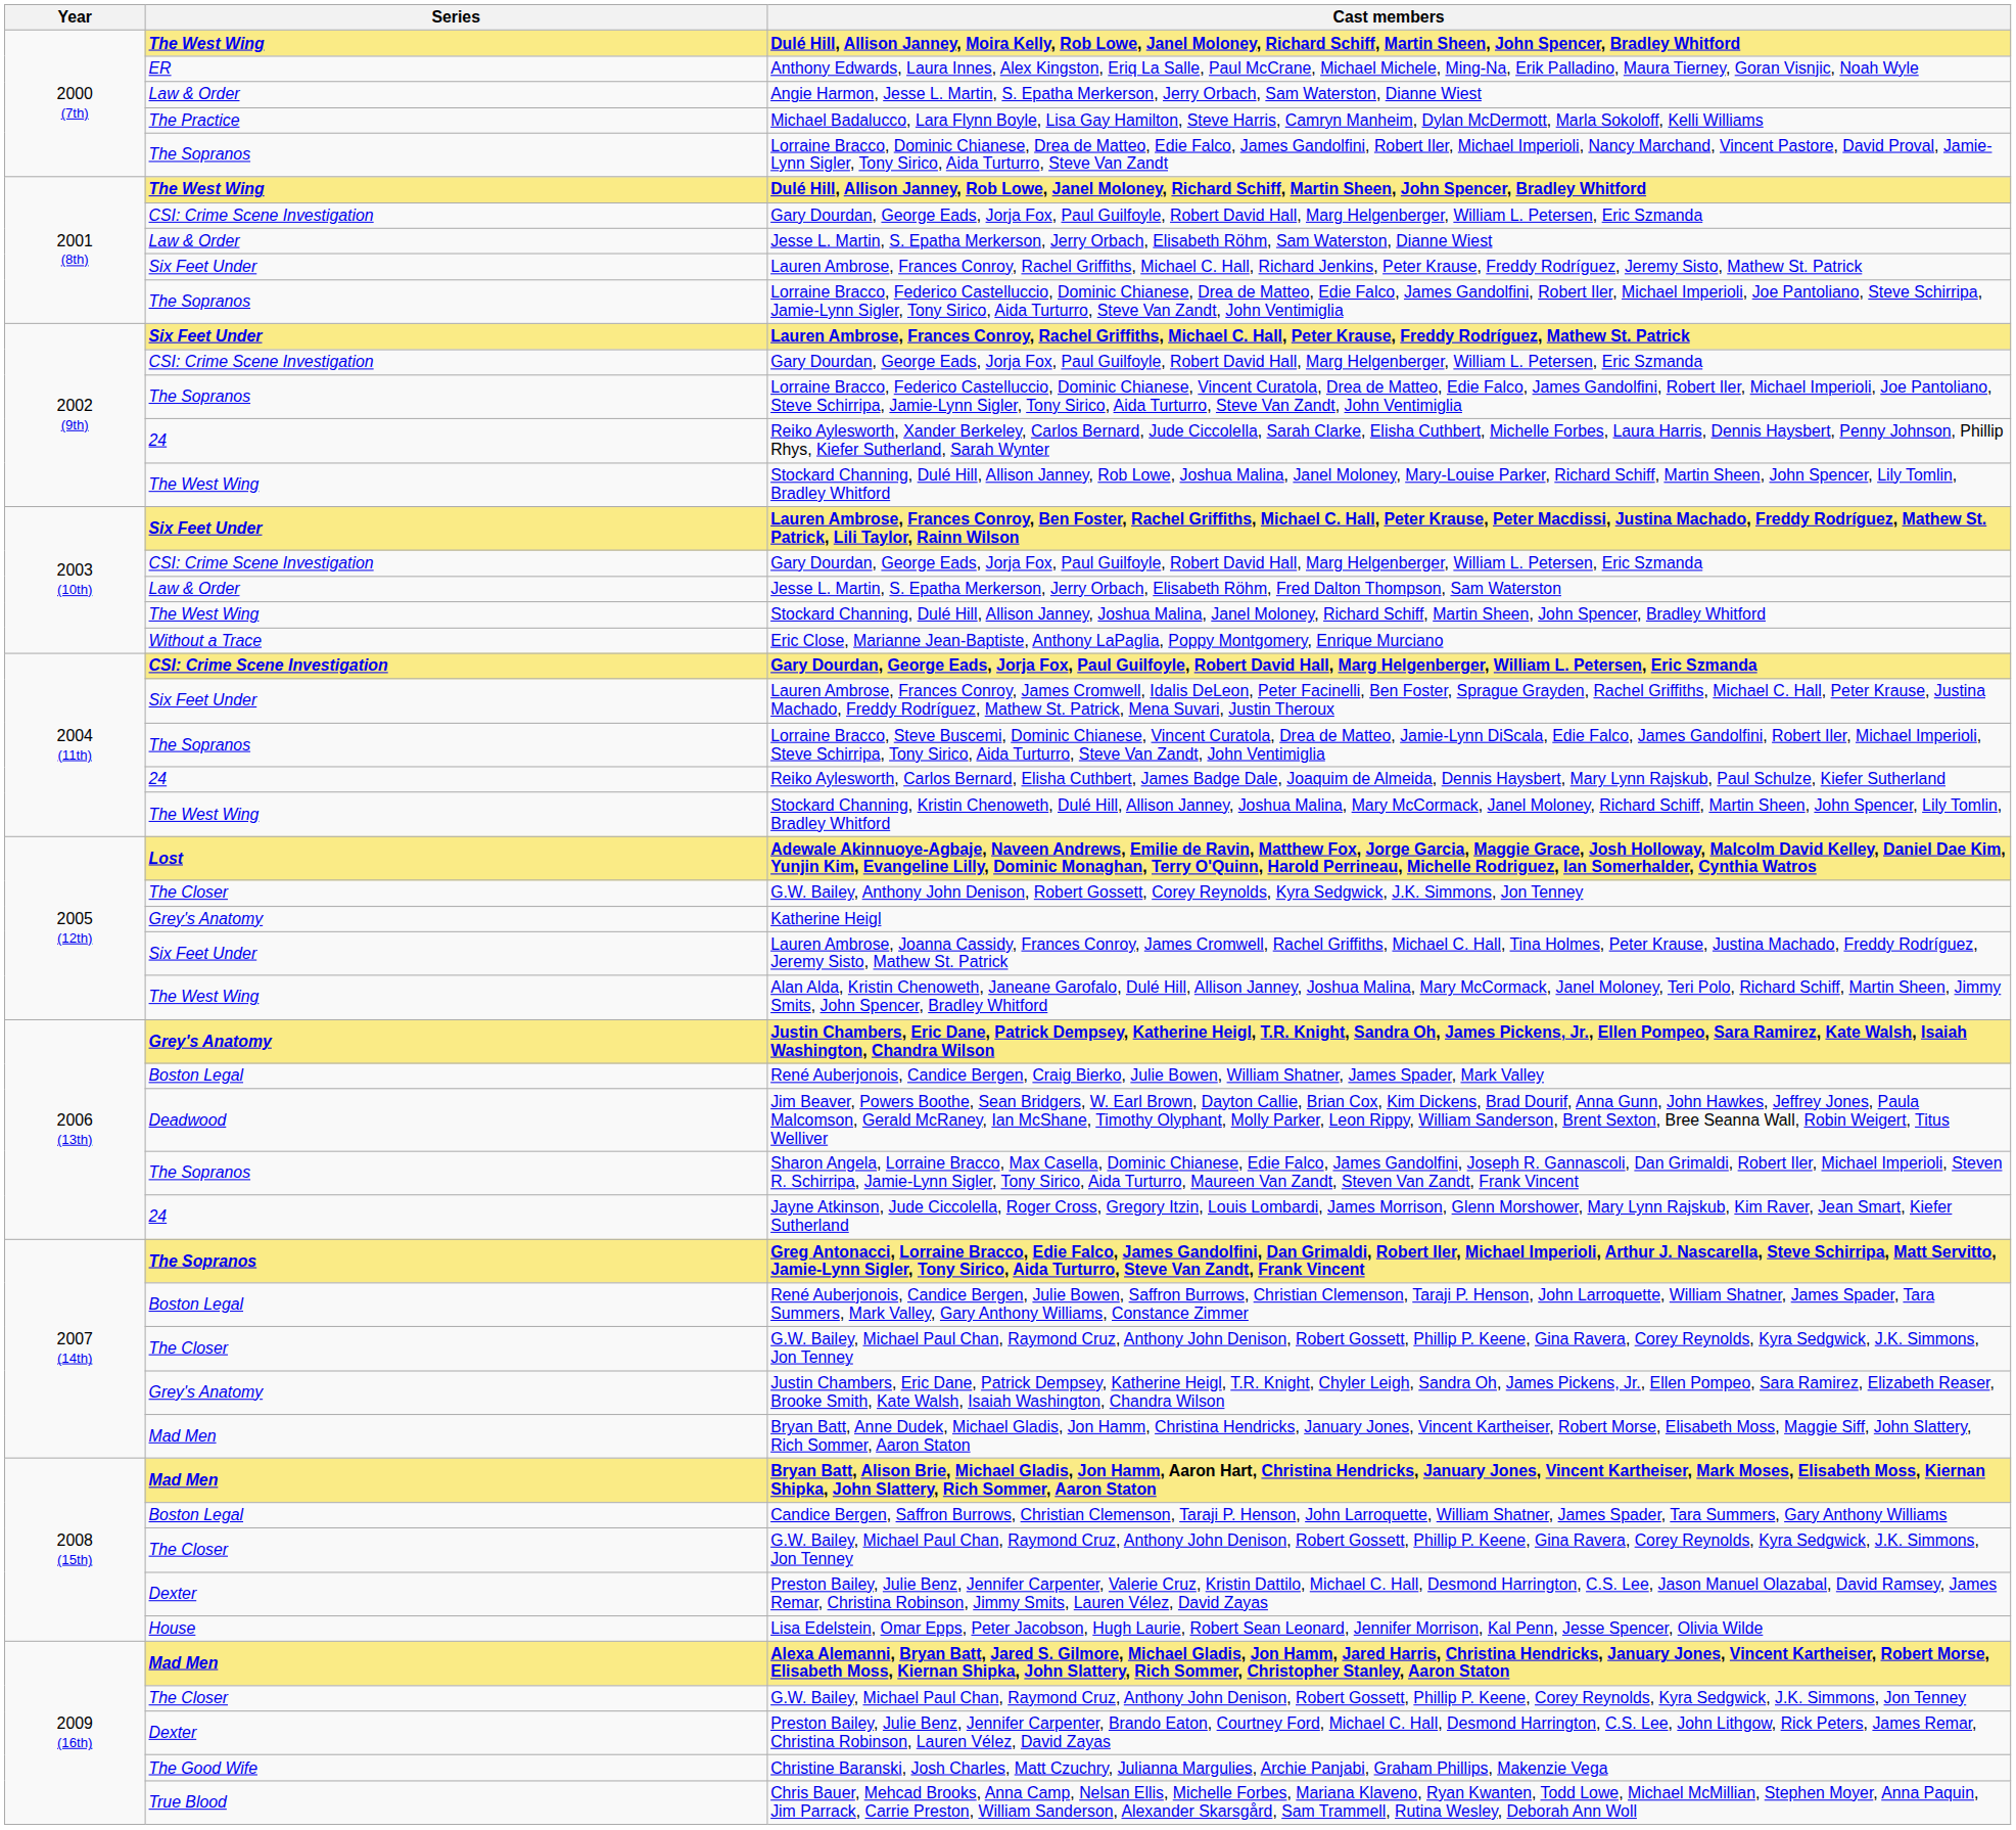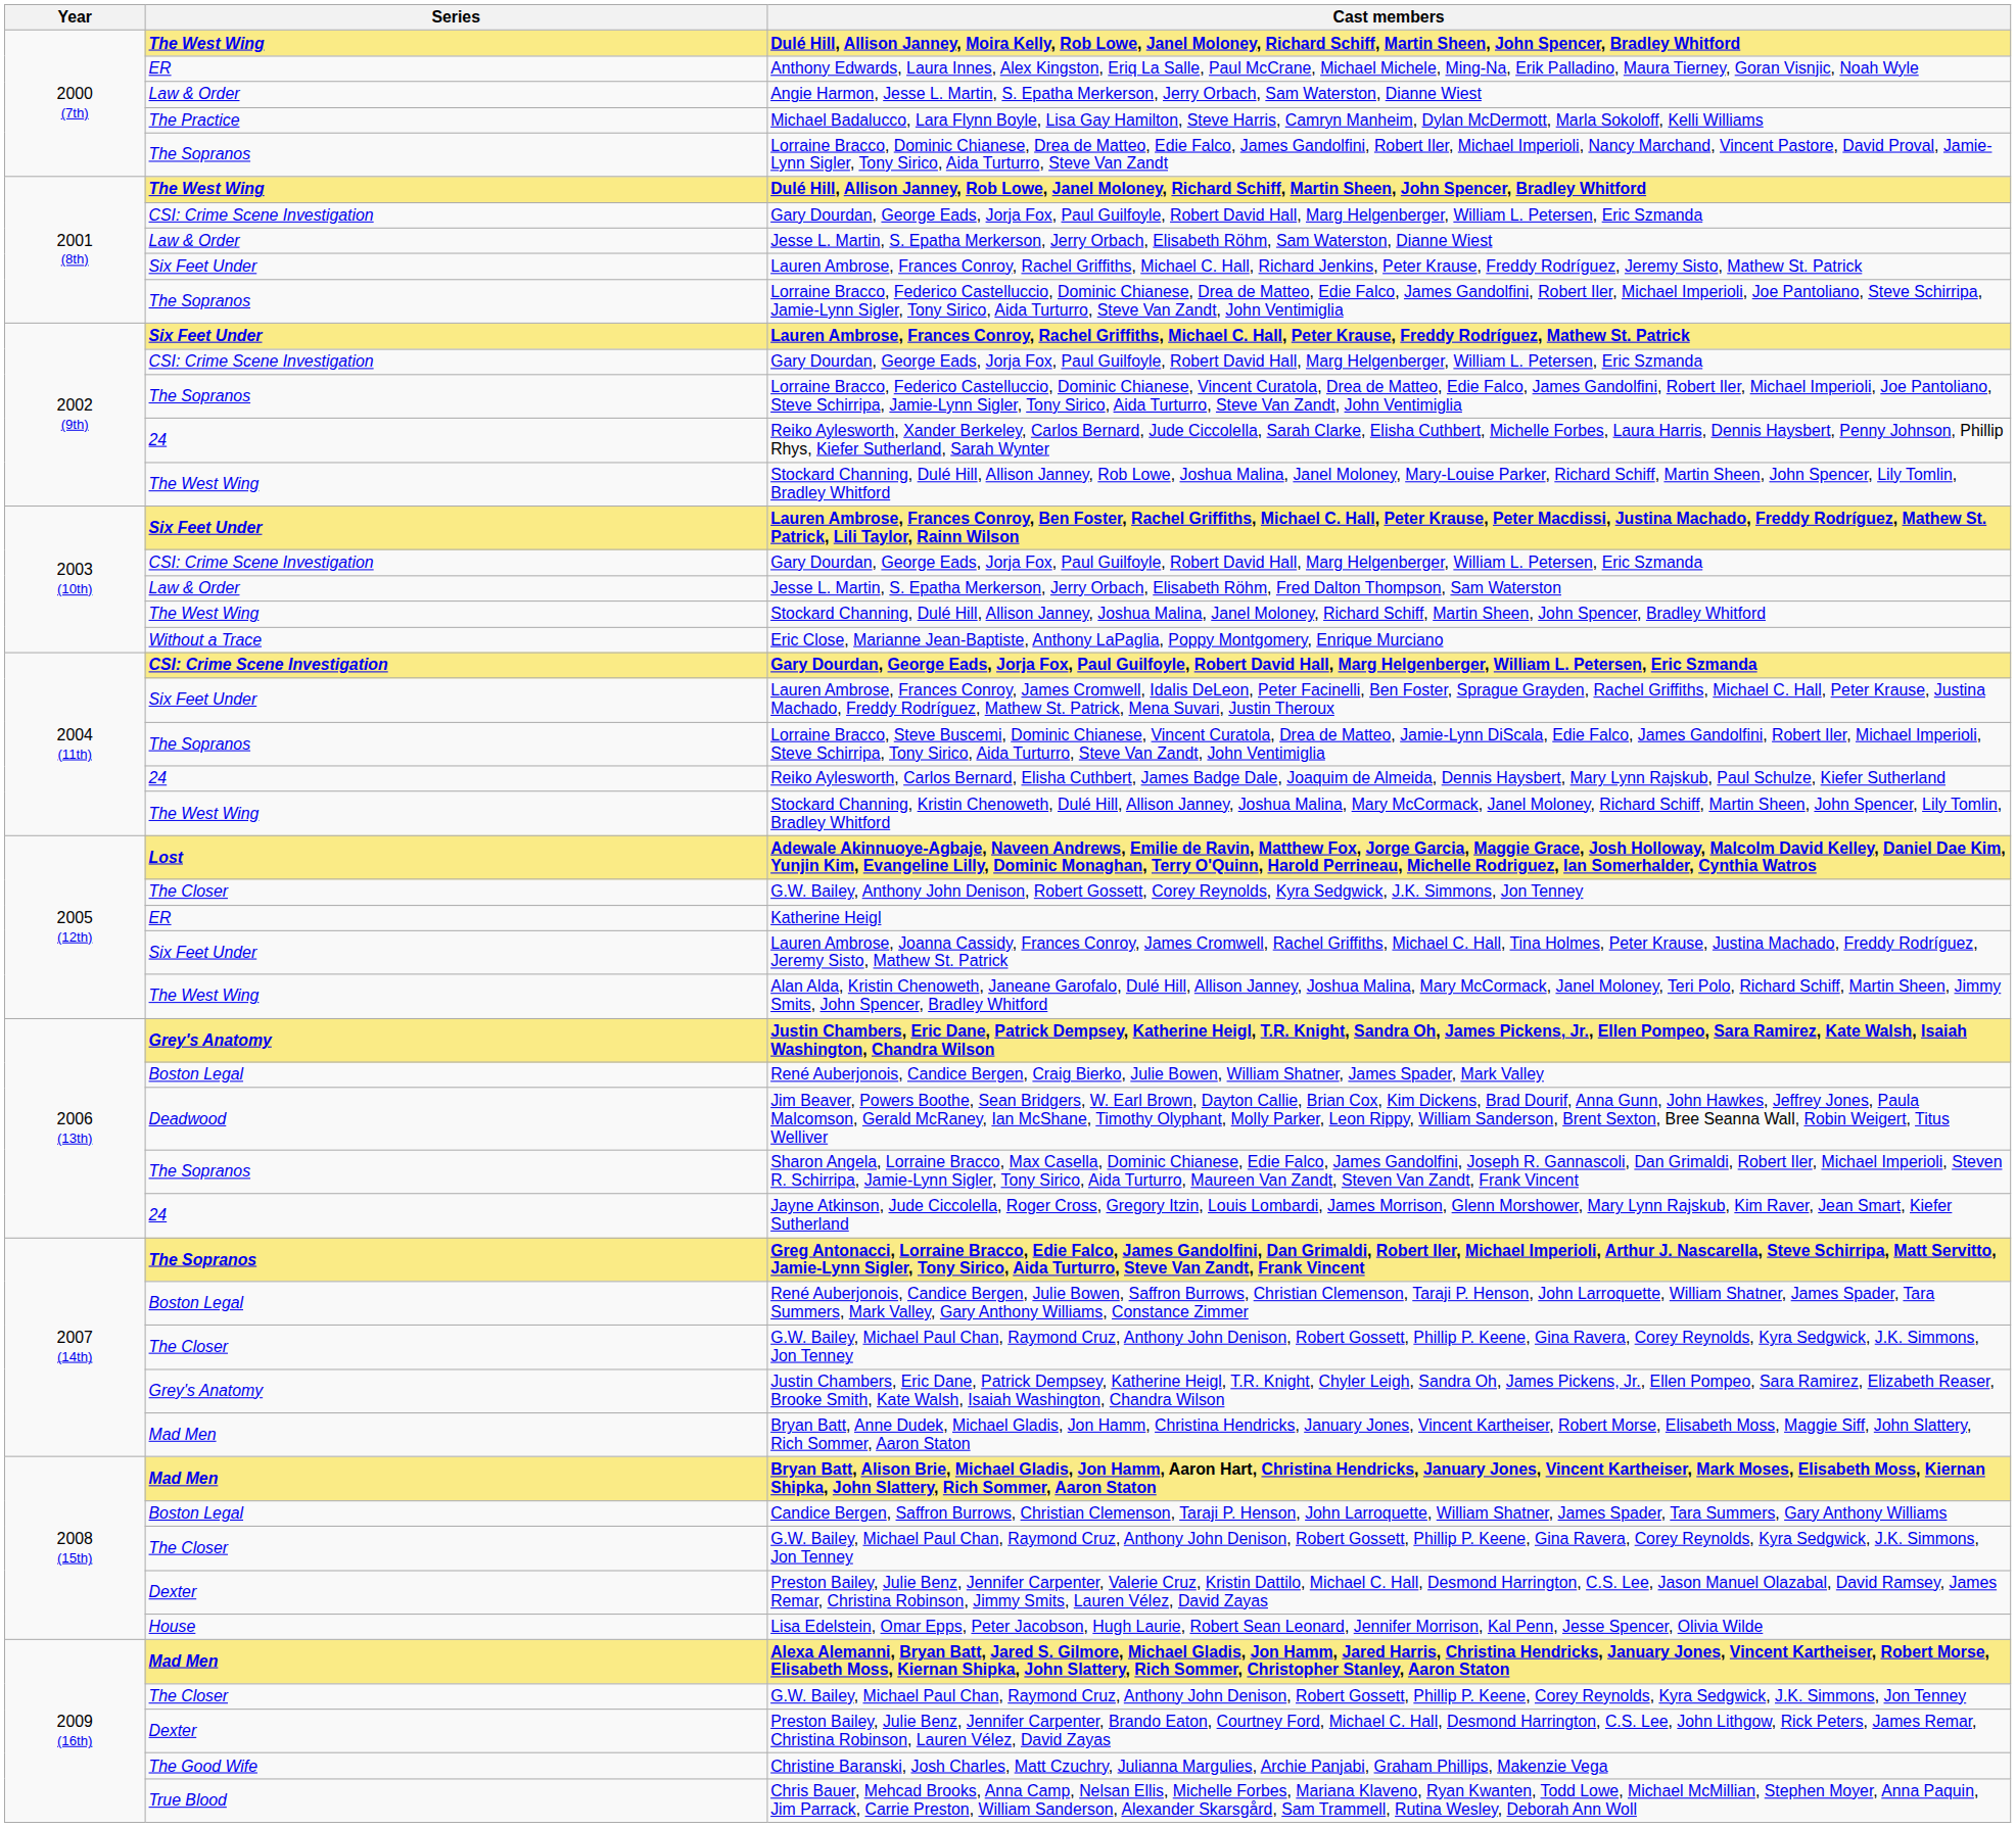Katherine Heigl | Series: Grey's Anatomy -> ER
